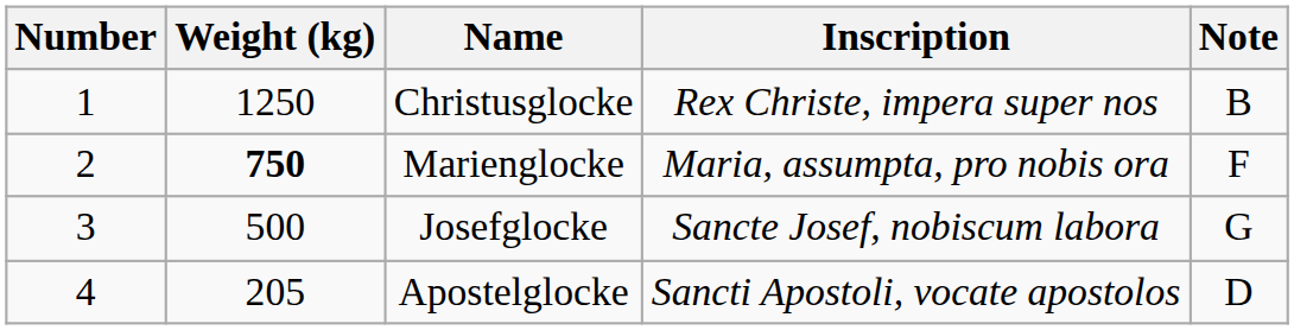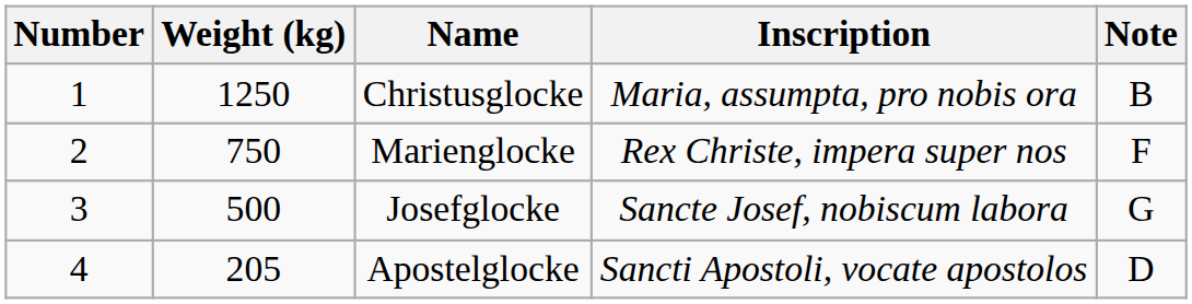Christusglocke | Inscription: Rex Christe, impera super nos -> Maria, assumpta, pro nobis ora
Marienglocke | Weight (kg): bold -> normal
Marienglocke | Inscription: Maria, assumpta, pro nobis ora -> Rex Christe, impera super nos
